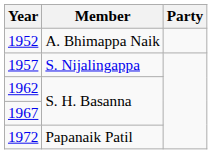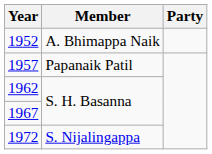1957 | Member: S. Nijalingappa -> Papanaik Patil
1972 | Member: Papanaik Patil -> S. Nijalingappa
